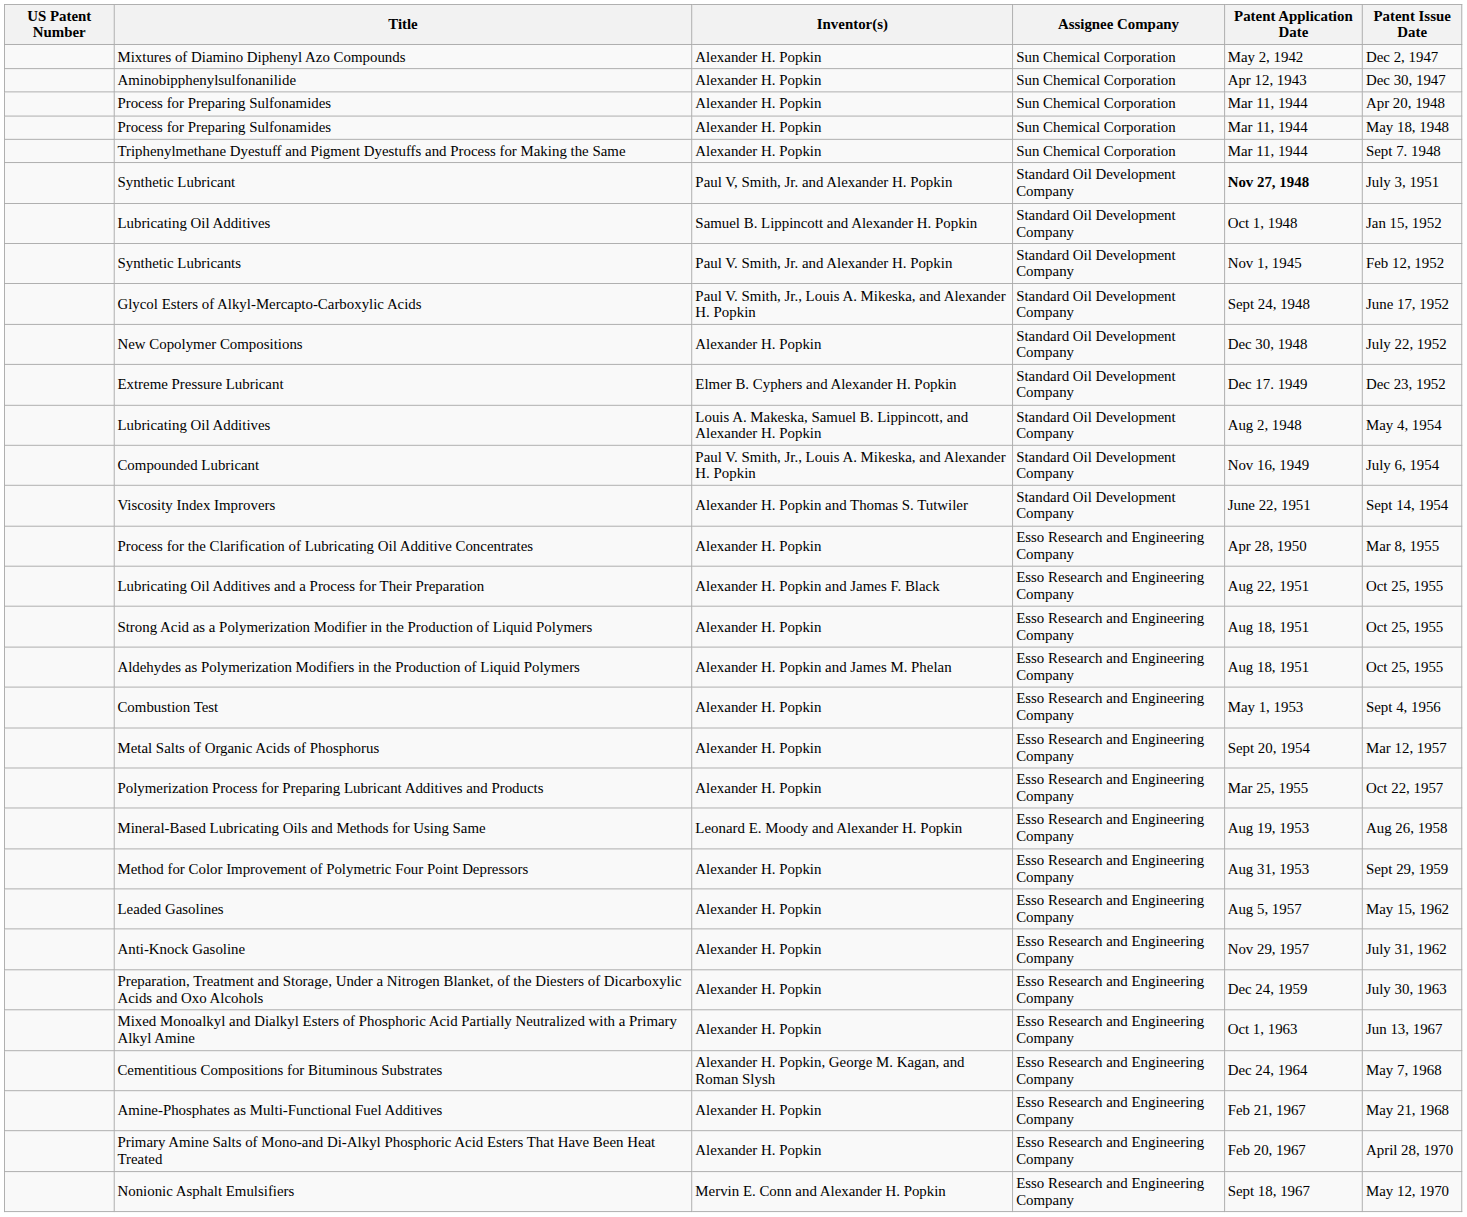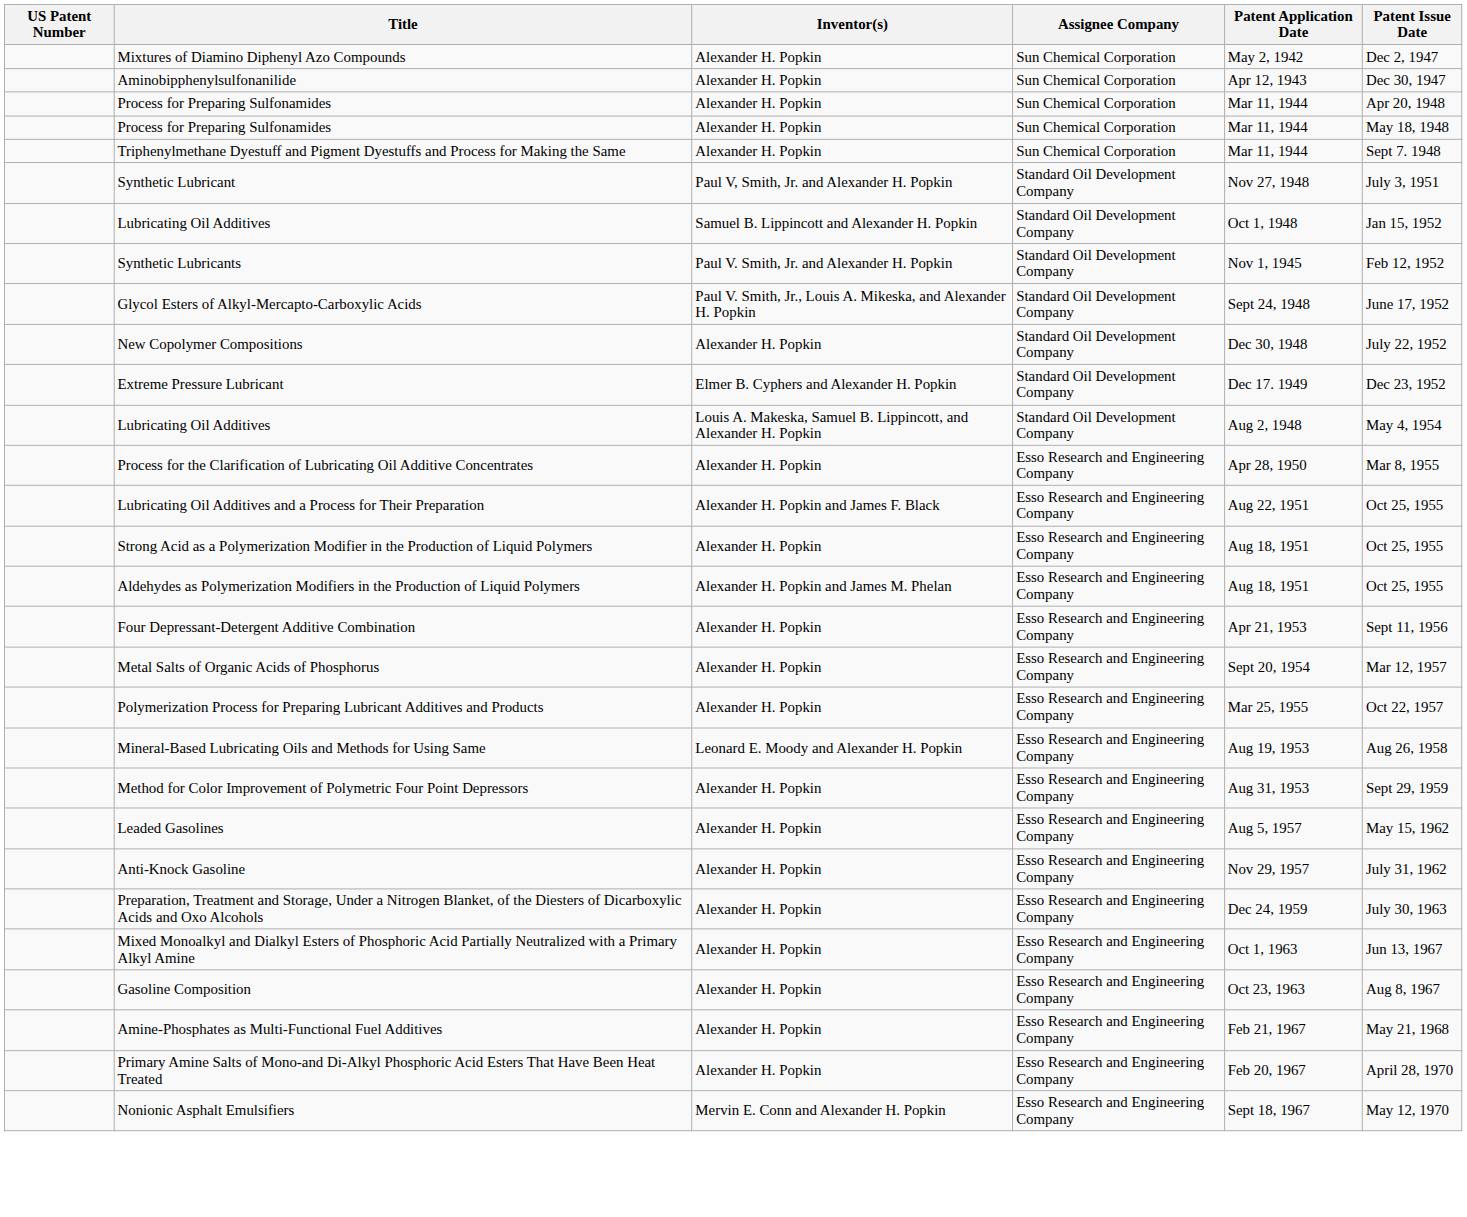Synthetic Lubricant | Patent Application Date: bold -> normal
- row: Compounded Lubricant | Paul V. Smith, Jr., Louis A. Mikeska, and Alexander H. Popkin | Standard Oil Development Company | Nov 16, 1949 | July 6, 1954
- row: Viscosity Index Improvers | Alexander H. Popkin and Thomas S. Tutwiler | Standard Oil Development Company | June 22, 1951 | Sept 14, 1954
- row: Combustion Test | Alexander H. Popkin | Esso Research and Engineering Company | May 1, 1953 | Sept 4, 1956
+ row: Four Depressant-Detergent Additive Combination | Alexander H. Popkin | Esso Research and Engineering Company | Apr 21, 1953 | Sept 11, 1956
+ row: Gasoline Composition | Alexander H. Popkin | Esso Research and Engineering Company | Oct 23, 1963 | Aug 8, 1967
- row: Cementitious Compositions for Bituminous Substrates | Alexander H. Popkin, George M. Kagan, and Roman Slysh | Esso Research and Engineering Company | Dec 24, 1964 | May 7, 1968
